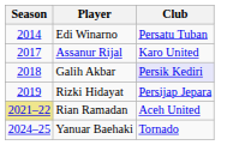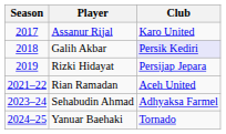- row: 2014 | Edi Winarno | Persatu Tuban
Rian Ramadan | Season: khaki background -> no background
+ row: 2023–24 | Sehabudin Ahmad | Adhyaksa Farmel
